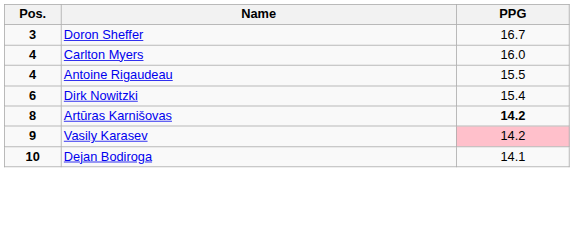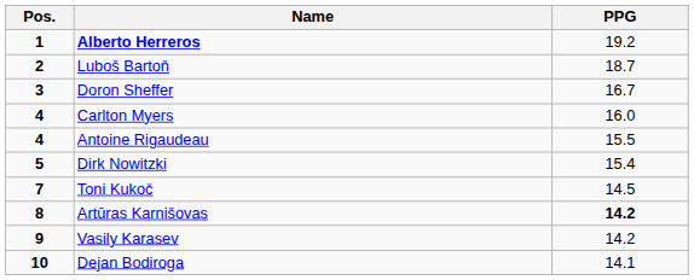+ row: 1 | Alberto Herreros | 19.2
+ row: 2 | Luboš Bartoň | 18.7
Dirk Nowitzki | Pos.: 6 -> 5
+ row: 7 | Toni Kukoč | 14.5
Vasily Karasev | PPG: pink background -> no background
